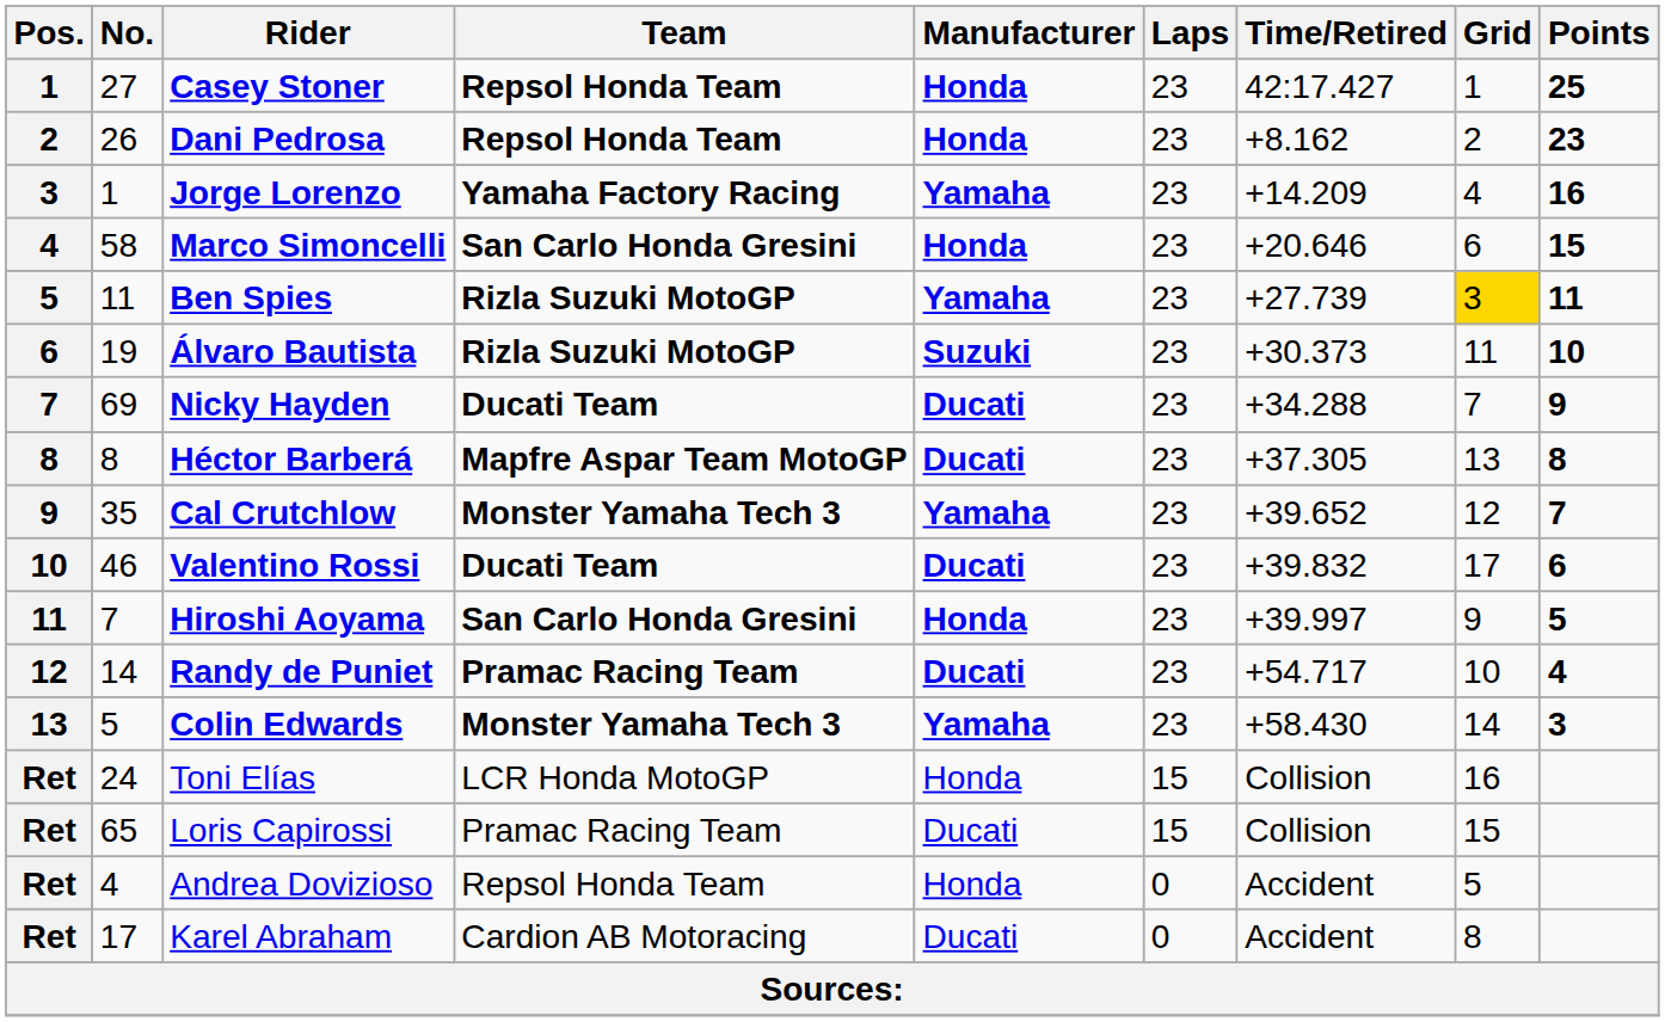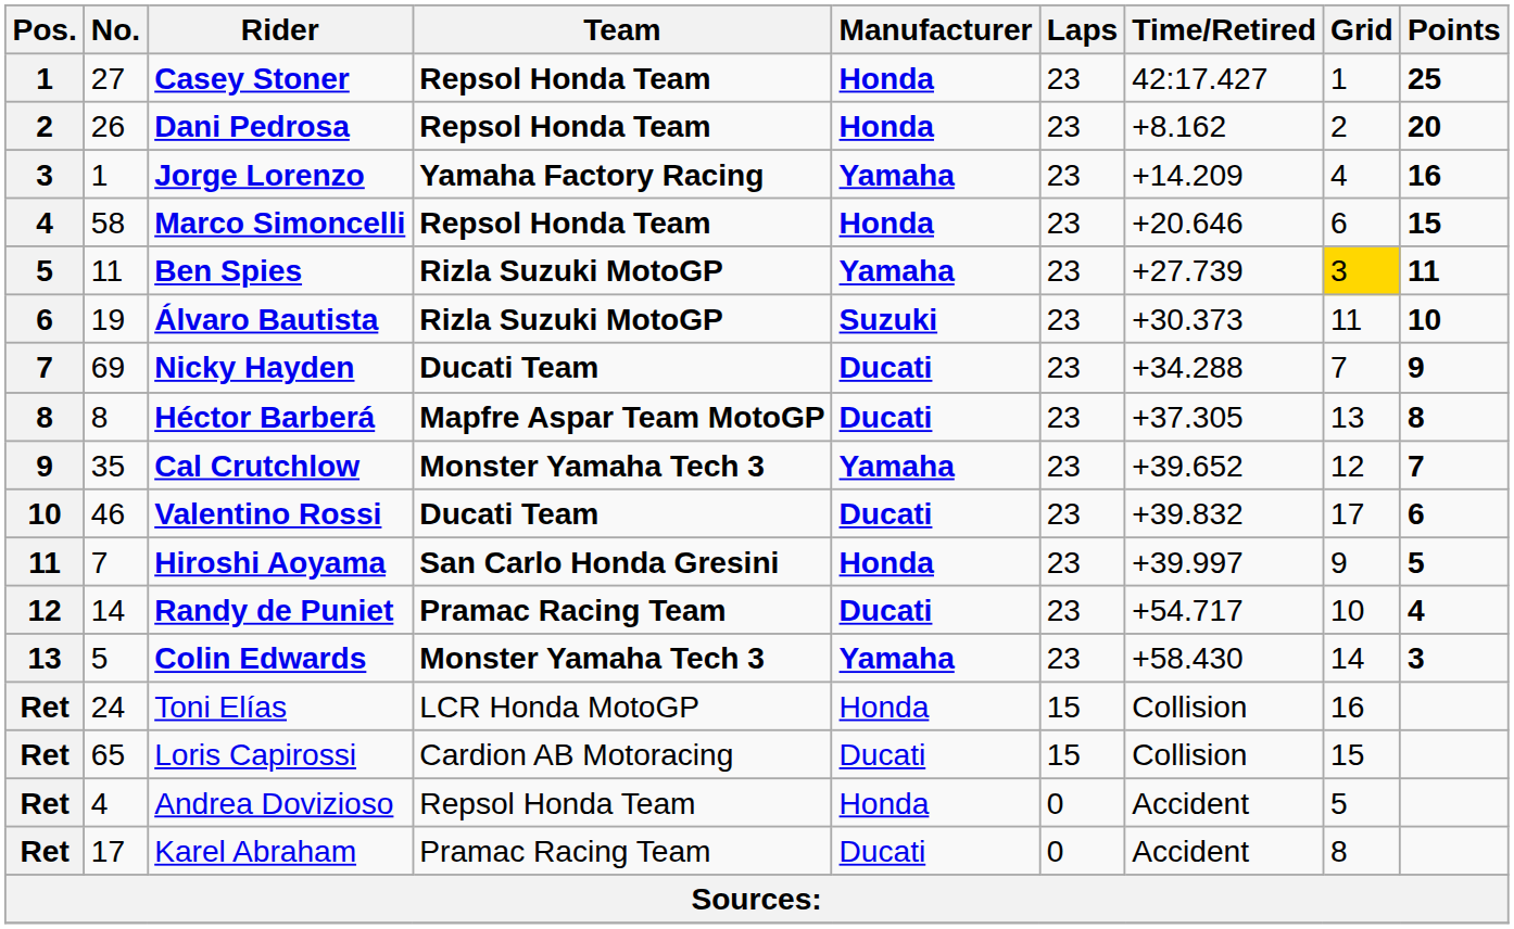Dani Pedrosa | Points: 23 -> 20
Marco Simoncelli | Team: San Carlo Honda Gresini -> Repsol Honda Team
Loris Capirossi | Team: Pramac Racing Team -> Cardion AB Motoracing
Karel Abraham | Team: Cardion AB Motoracing -> Pramac Racing Team
